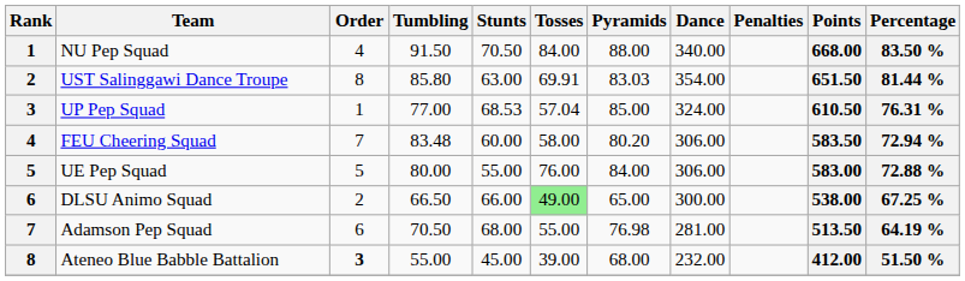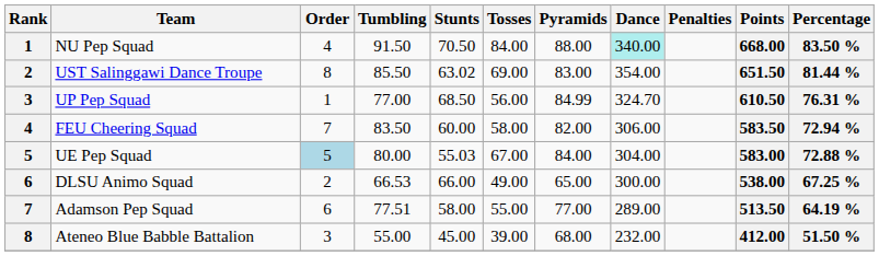NU Pep Squad | Dance: no background -> paleturquoise background
UST Salinggawi Dance Troupe | Tumbling: 85.80 -> 85.50
UST Salinggawi Dance Troupe | Stunts: 63.00 -> 63.02
UST Salinggawi Dance Troupe | Tosses: 69.91 -> 69.00
UST Salinggawi Dance Troupe | Pyramids: 83.03 -> 83.00
UP Pep Squad | Stunts: 68.53 -> 68.50
UP Pep Squad | Tosses: 57.04 -> 56.00
UP Pep Squad | Pyramids: 85.00 -> 84.99
UP Pep Squad | Dance: 324.00 -> 324.70
FEU Cheering Squad | Tumbling: 83.48 -> 83.50
FEU Cheering Squad | Pyramids: 80.20 -> 82.00
UE Pep Squad | Order: no background -> lightblue background
UE Pep Squad | Stunts: 55.00 -> 55.03
UE Pep Squad | Tosses: 76.00 -> 67.00
UE Pep Squad | Dance: 306.00 -> 304.00
DLSU Animo Squad | Tumbling: 66.50 -> 66.53
DLSU Animo Squad | Tosses: lightgreen background -> no background
Adamson Pep Squad | Tumbling: 70.50 -> 77.51
Adamson Pep Squad | Stunts: 68.00 -> 58.00
Adamson Pep Squad | Pyramids: 76.98 -> 77.00
Adamson Pep Squad | Dance: 281.00 -> 289.00
Ateneo Blue Babble Battalion | Order: bold -> normal
